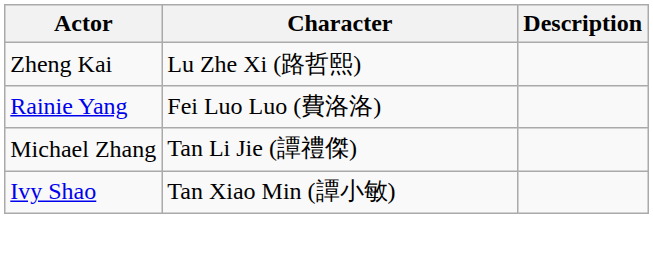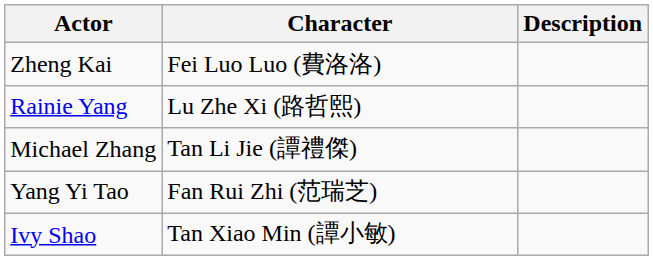Zheng Kai | Character: Lu Zhe Xi (路哲熙) -> Fei Luo Luo (費洛洛)
Rainie Yang | Character: Fei Luo Luo (費洛洛) -> Lu Zhe Xi (路哲熙)
+ row: Yang Yi Tao | Fan Rui Zhi (范瑞芝)
